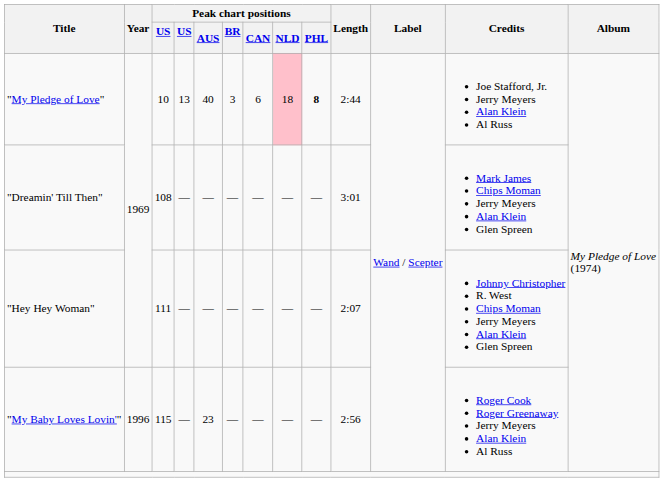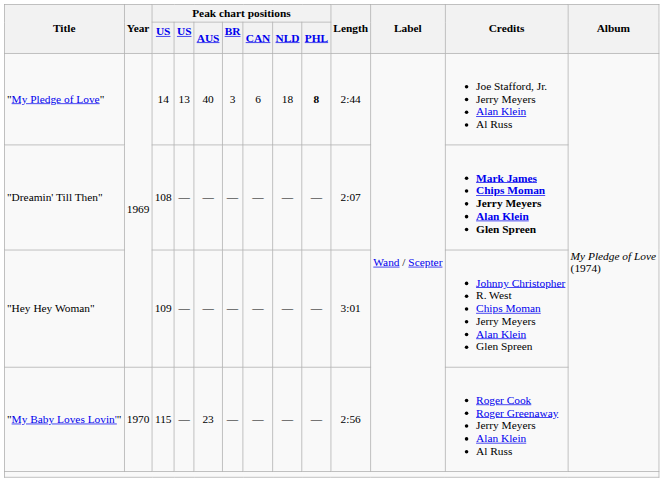"My Pledge of Love" | column 3: 10 -> 14
"My Pledge of Love" | Peak chart positions / NLD: pink background -> no background
"Dreamin' Till Then" | Length: 3:01 -> 2:07
"Dreamin' Till Then" | Credits: normal -> bold
"Hey Hey Woman" | column 3: 111 -> 109
"Hey Hey Woman" | Length: 2:07 -> 3:01
"My Baby Loves Lovin'" | Year: 1996 -> 1970
